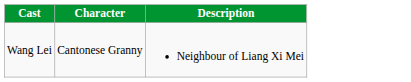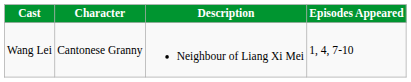+ column: Episodes Appeared | 1, 4, 7-10
